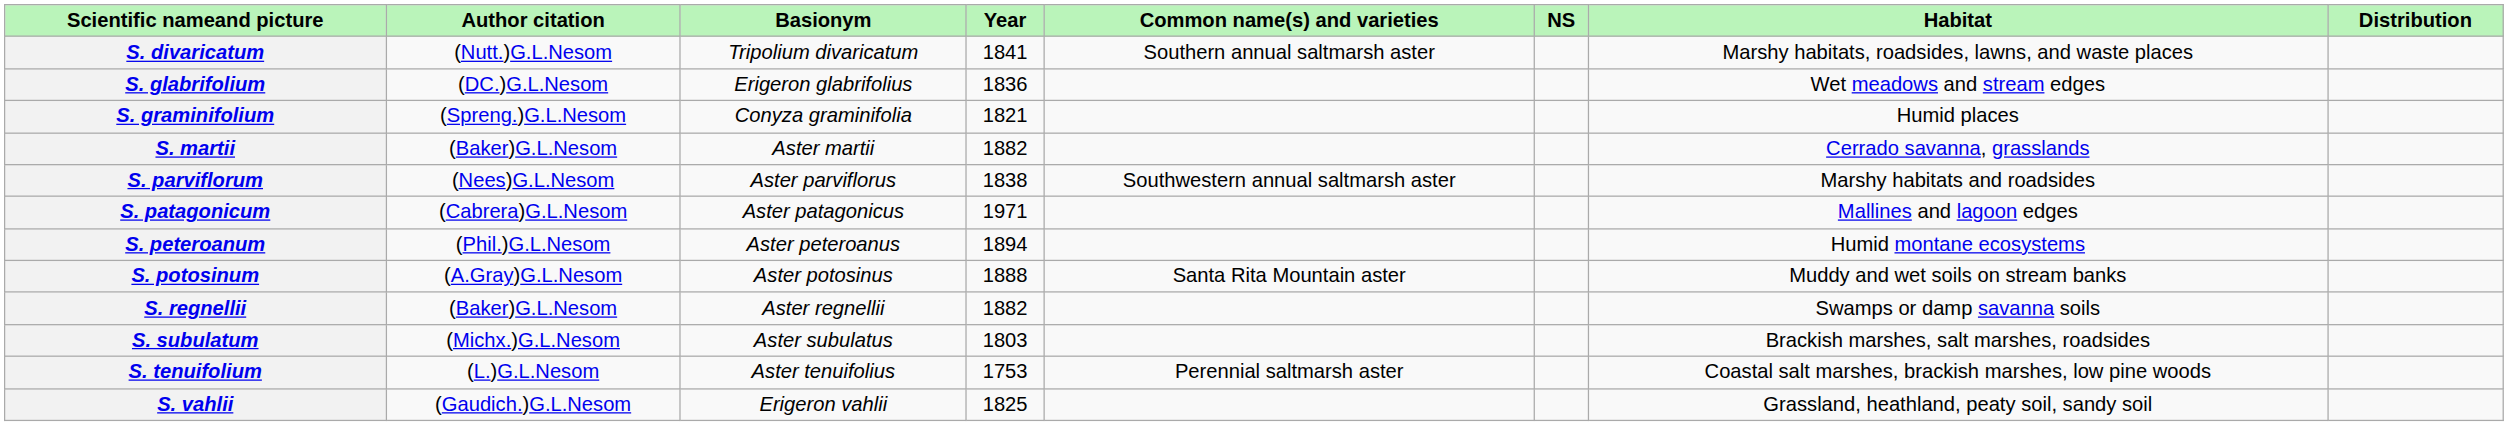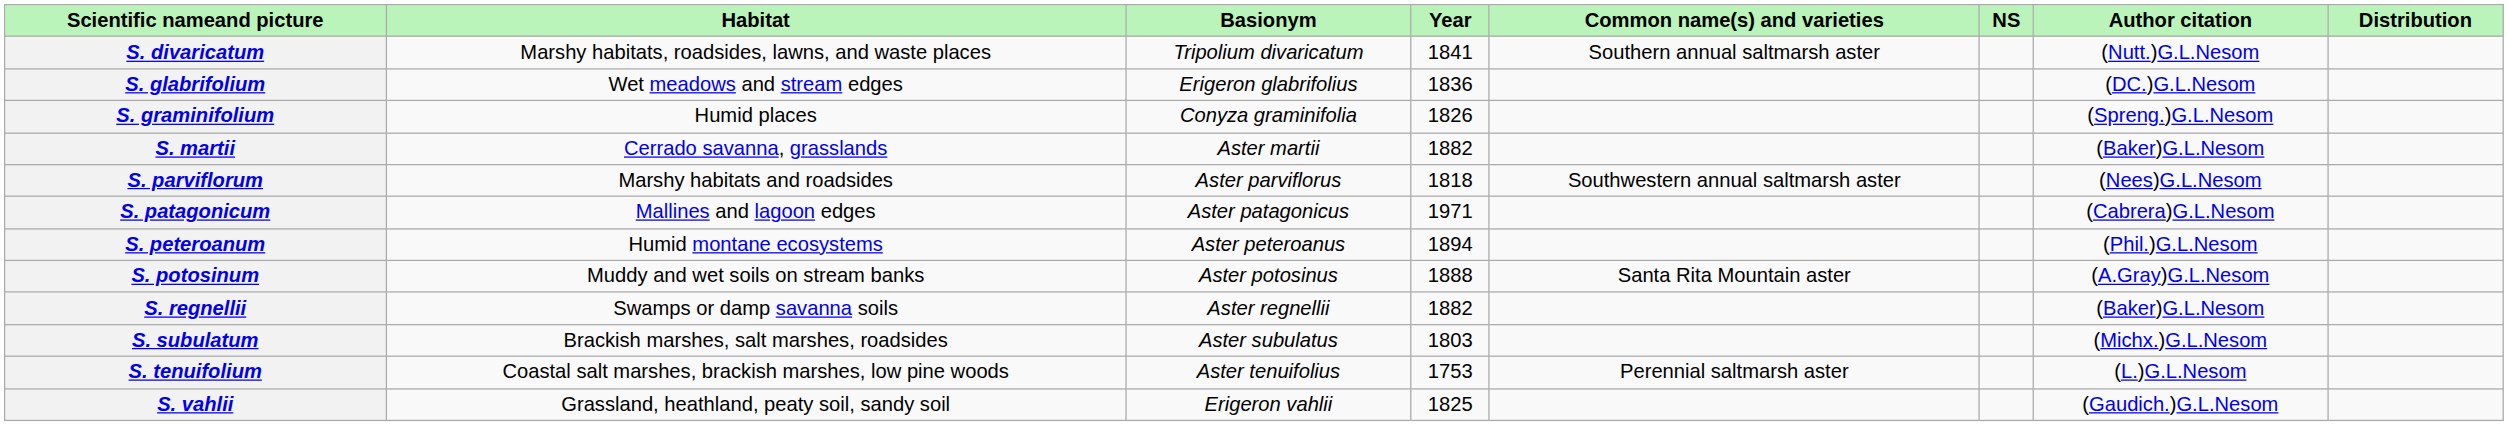columns swapped: Author citation <-> Habitat
S. graminifolium | Year: 1821 -> 1826
S. parviflorum | Year: 1838 -> 1818
